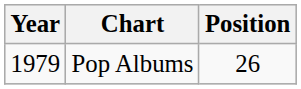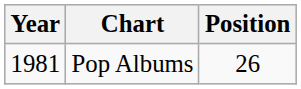Pop Albums | Year: 1979 -> 1981
